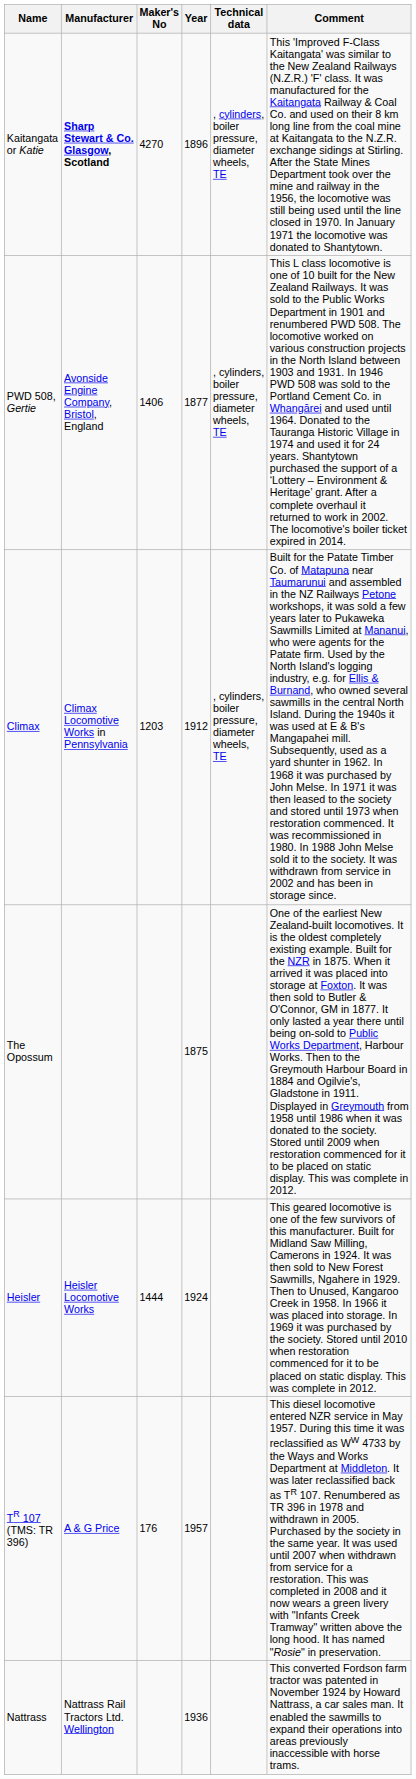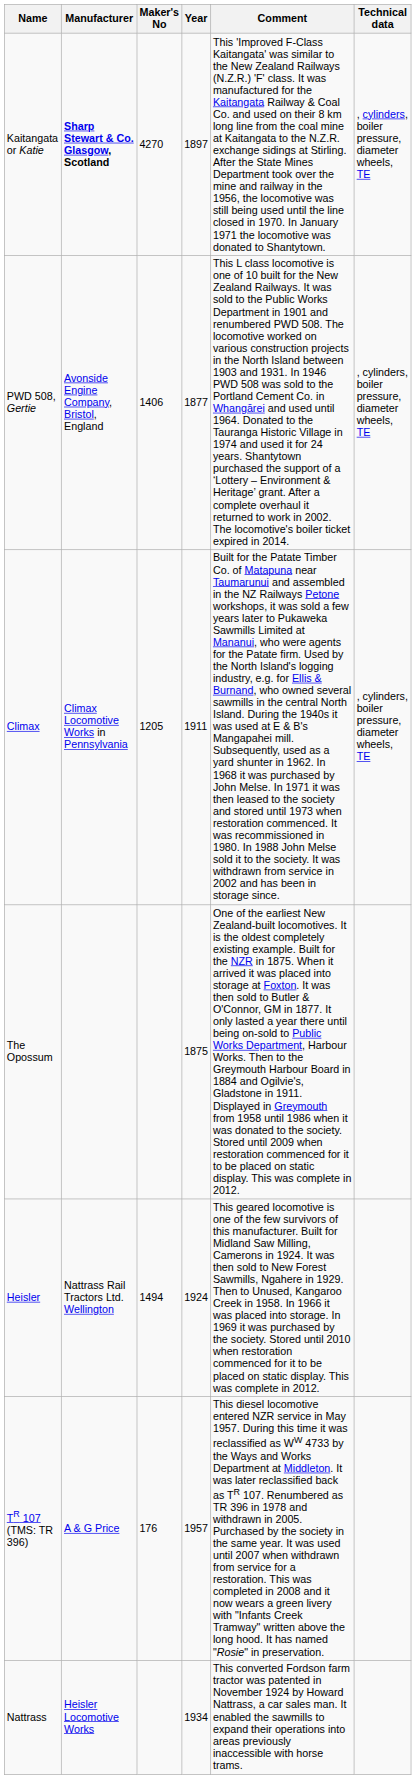columns swapped: Technical data <-> Comment
Kaitangata or Katie | Year: 1896 -> 1897
Climax | Maker's No: 1203 -> 1205
Climax | Year: 1912 -> 1911
Heisler | Manufacturer: Heisler Locomotive Works -> Nattrass Rail Tractors Ltd. Wellington
Heisler | Maker's No: 1444 -> 1494
Nattrass | Manufacturer: Nattrass Rail Tractors Ltd. Wellington -> Heisler Locomotive Works
Nattrass | Year: 1936 -> 1934
